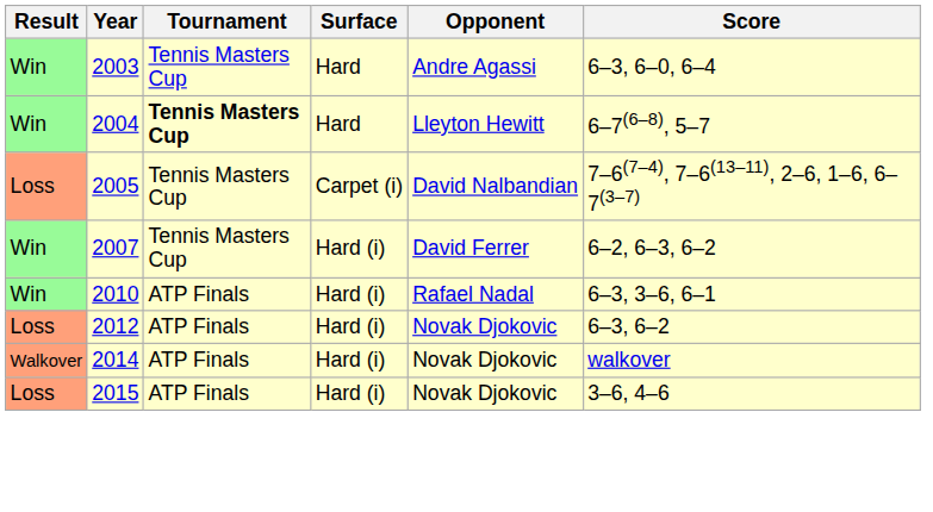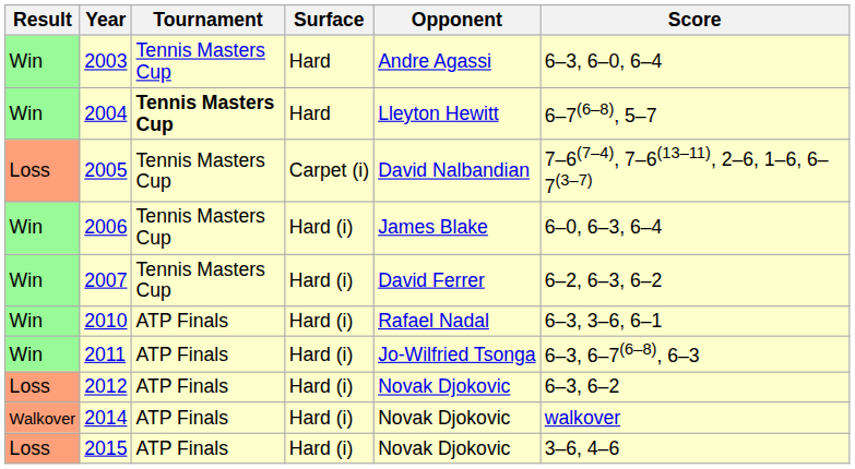+ row: Win | 2006 | Tennis Masters Cup | Hard (i) | James Blake | 6–0, 6–3, 6–4
+ row: Win | 2011 | ATP Finals | Hard (i) | Jo-Wilfried Tsonga | 6–3, 6–7(6–8), 6–3
